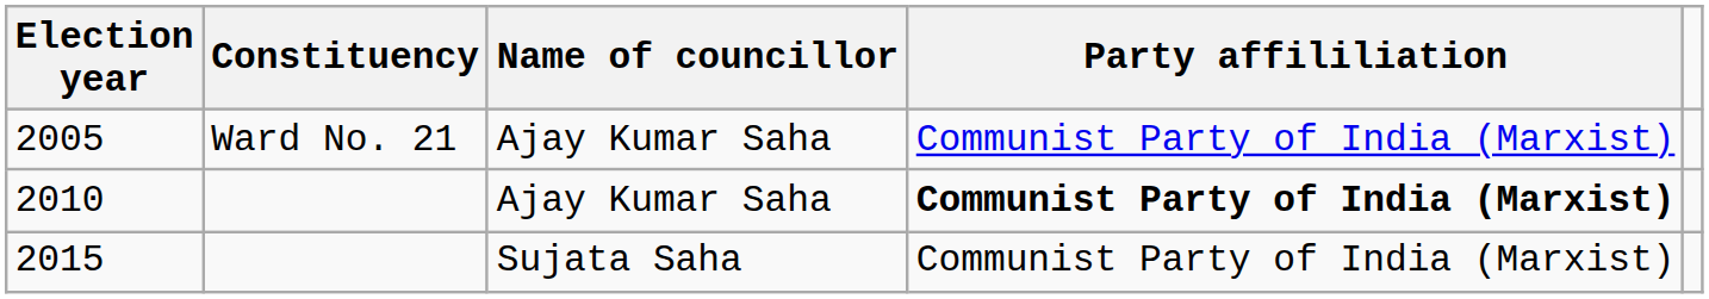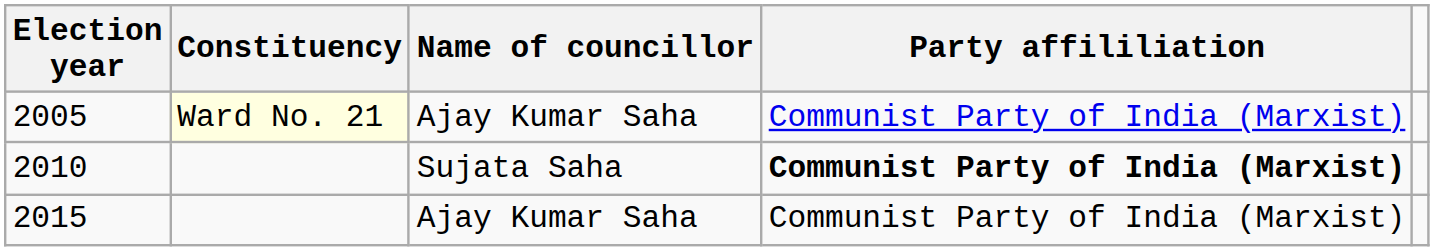2005 | Constituency: no background -> lightyellow background
2010 | Name of councillor: Ajay Kumar Saha -> Sujata Saha
2015 | Name of councillor: Sujata Saha -> Ajay Kumar Saha
